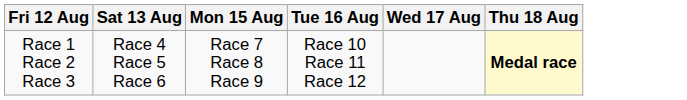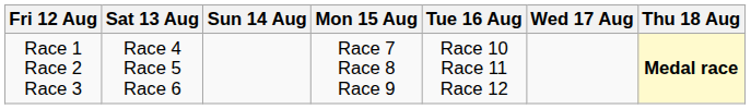+ column: Sun 14 Aug
